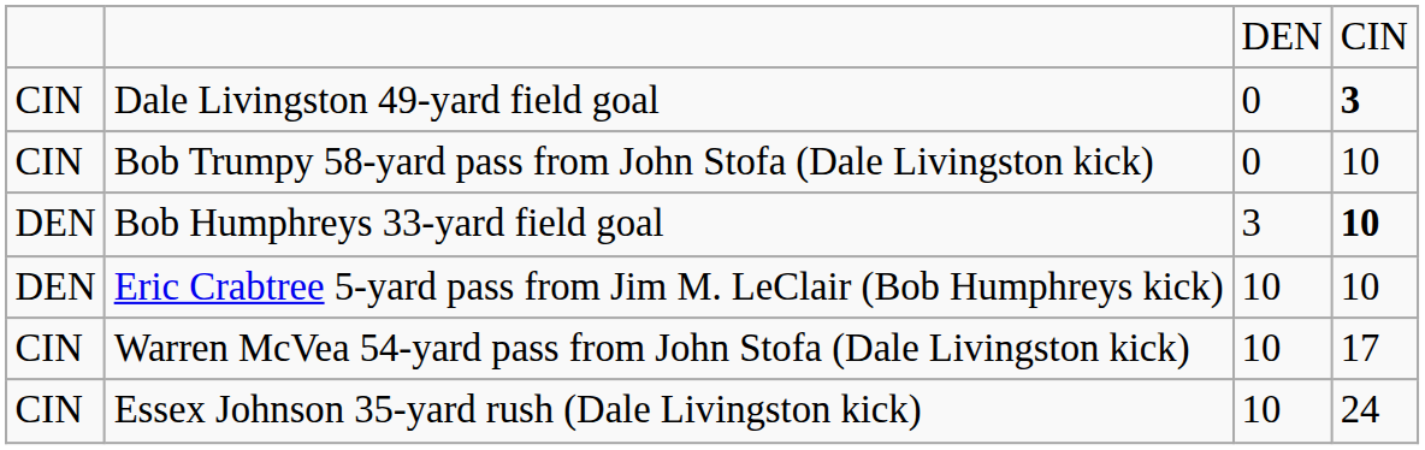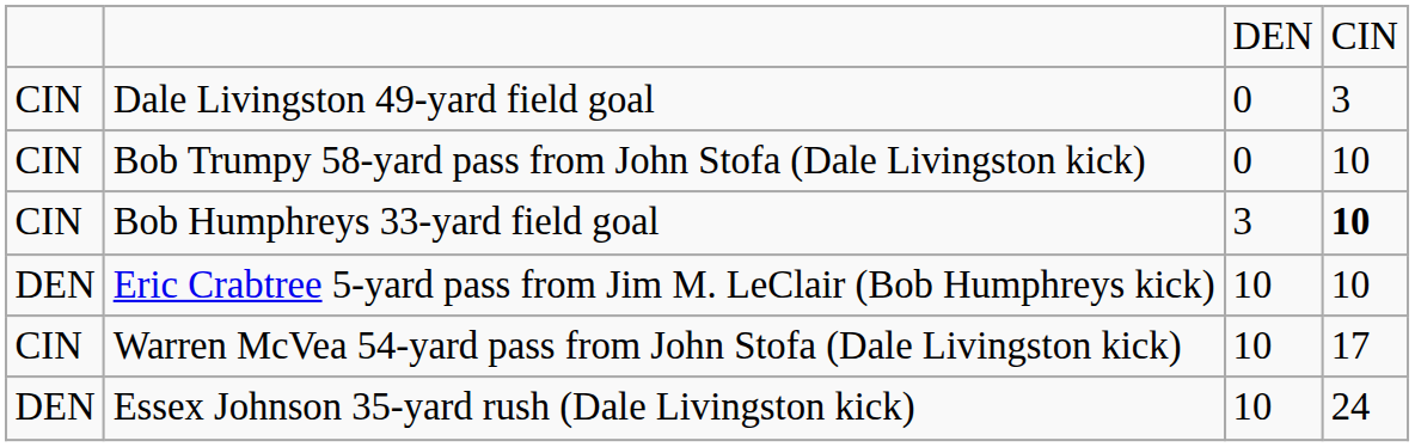Dale Livingston 49-yard field goal | column 4: bold -> normal
Bob Humphreys 33-yard field goal | column 1: DEN -> CIN
Essex Johnson 35-yard rush (Dale Livingston kick) | column 1: CIN -> DEN
